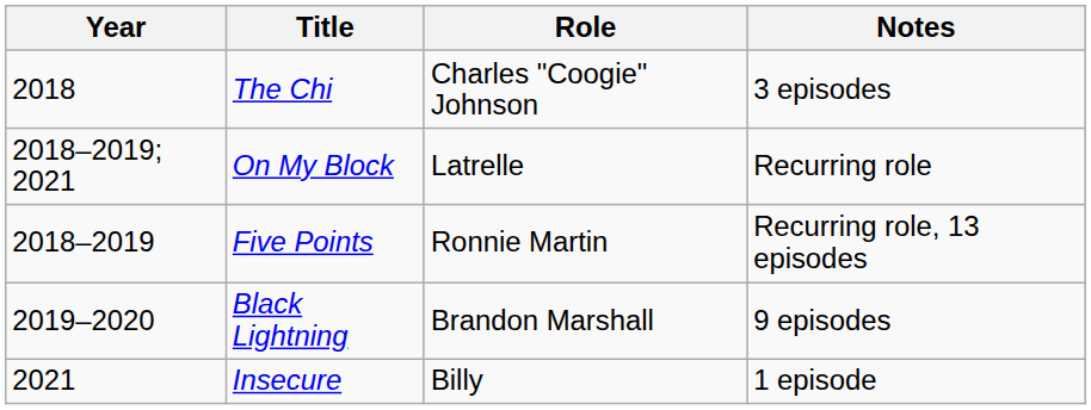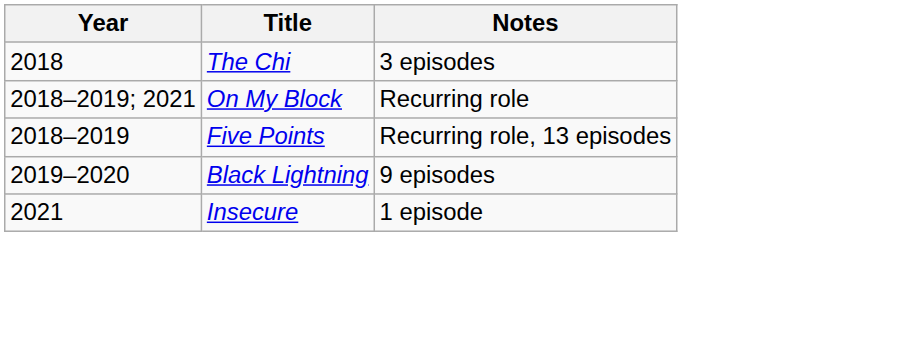- column: Role | Charles "Coogie" Johnson | Latrelle | Ronnie Martin | Brandon Marshall | Billy
